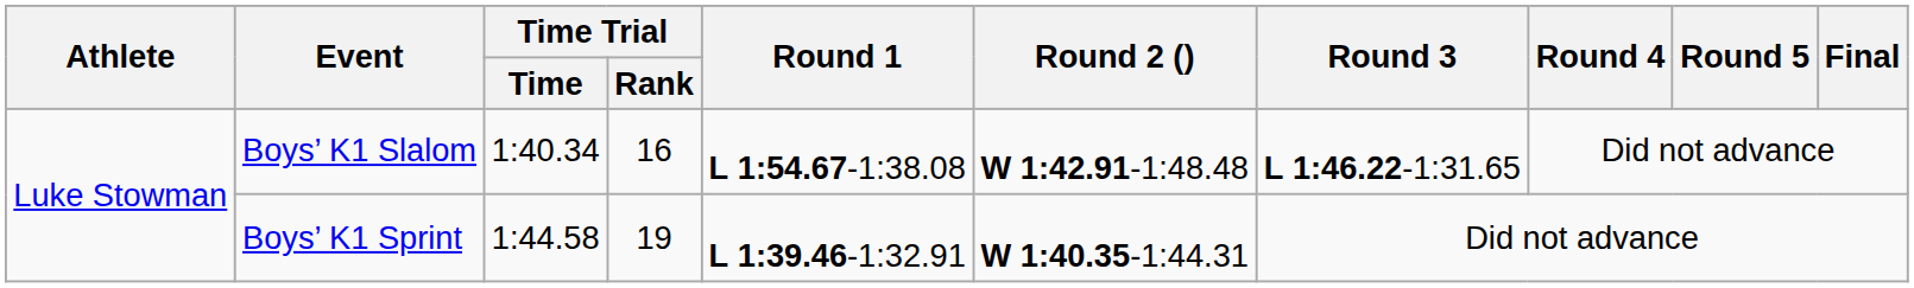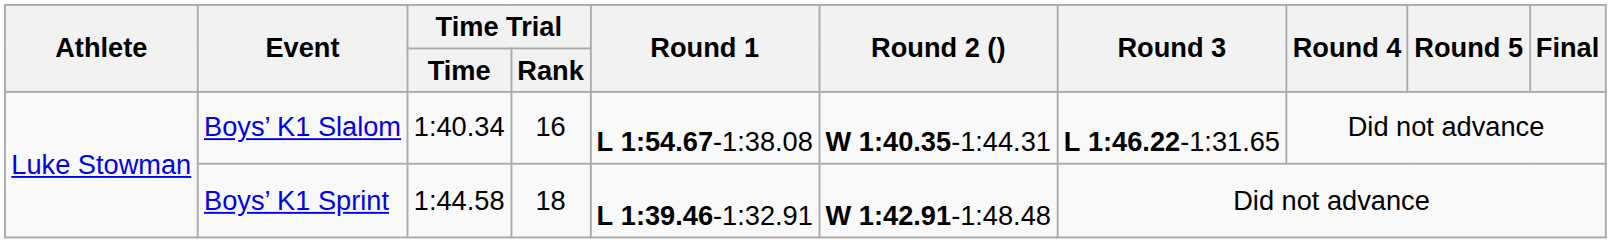Boys’ K1 Slalom | Round 2 (): W 1:42.91-1:48.48 -> W 1:40.35-1:44.31
Boys’ K1 Sprint | Time Trial / Rank: 19 -> 18
Boys’ K1 Sprint | Round 2 (): W 1:40.35-1:44.31 -> W 1:42.91-1:48.48
